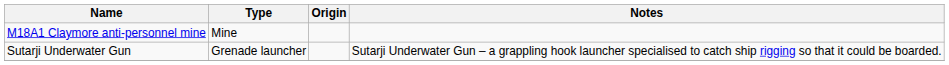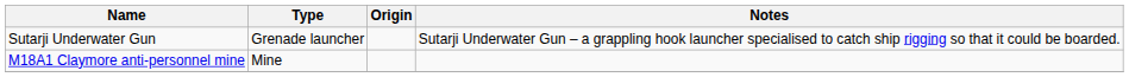rows swapped: M18A1 Claymore anti-personnel mine <-> Sutarji Underwater Gun
